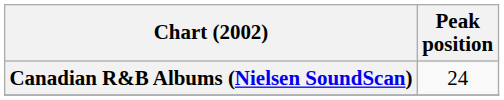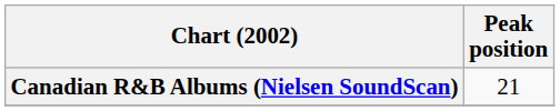Canadian R&B Albums (Nielsen SoundScan) | Peak position: 24 -> 21
